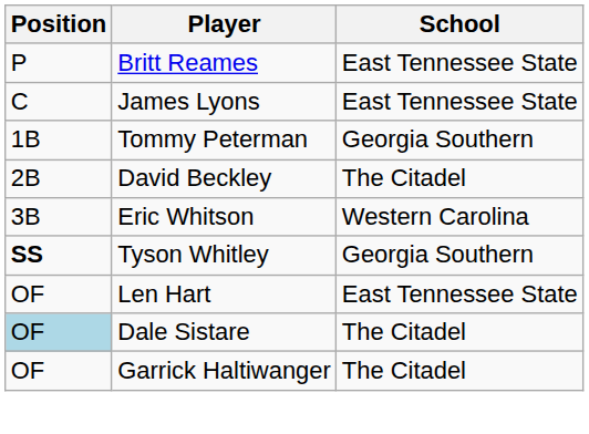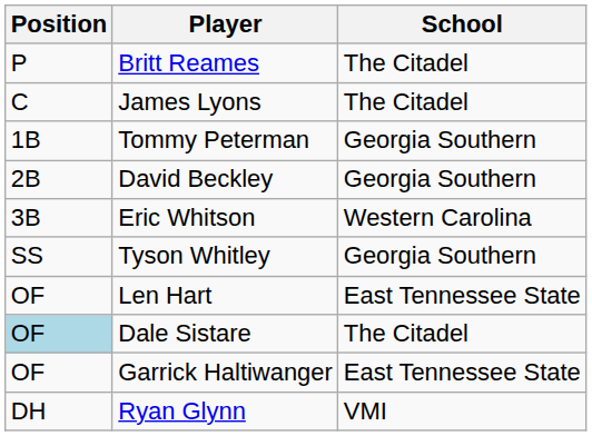Britt Reames | School: East Tennessee State -> The Citadel
James Lyons | School: East Tennessee State -> The Citadel
David Beckley | School: The Citadel -> Georgia Southern
Tyson Whitley | Position: bold -> normal
Garrick Haltiwanger | School: The Citadel -> East Tennessee State
+ row: DH | Ryan Glynn | VMI
